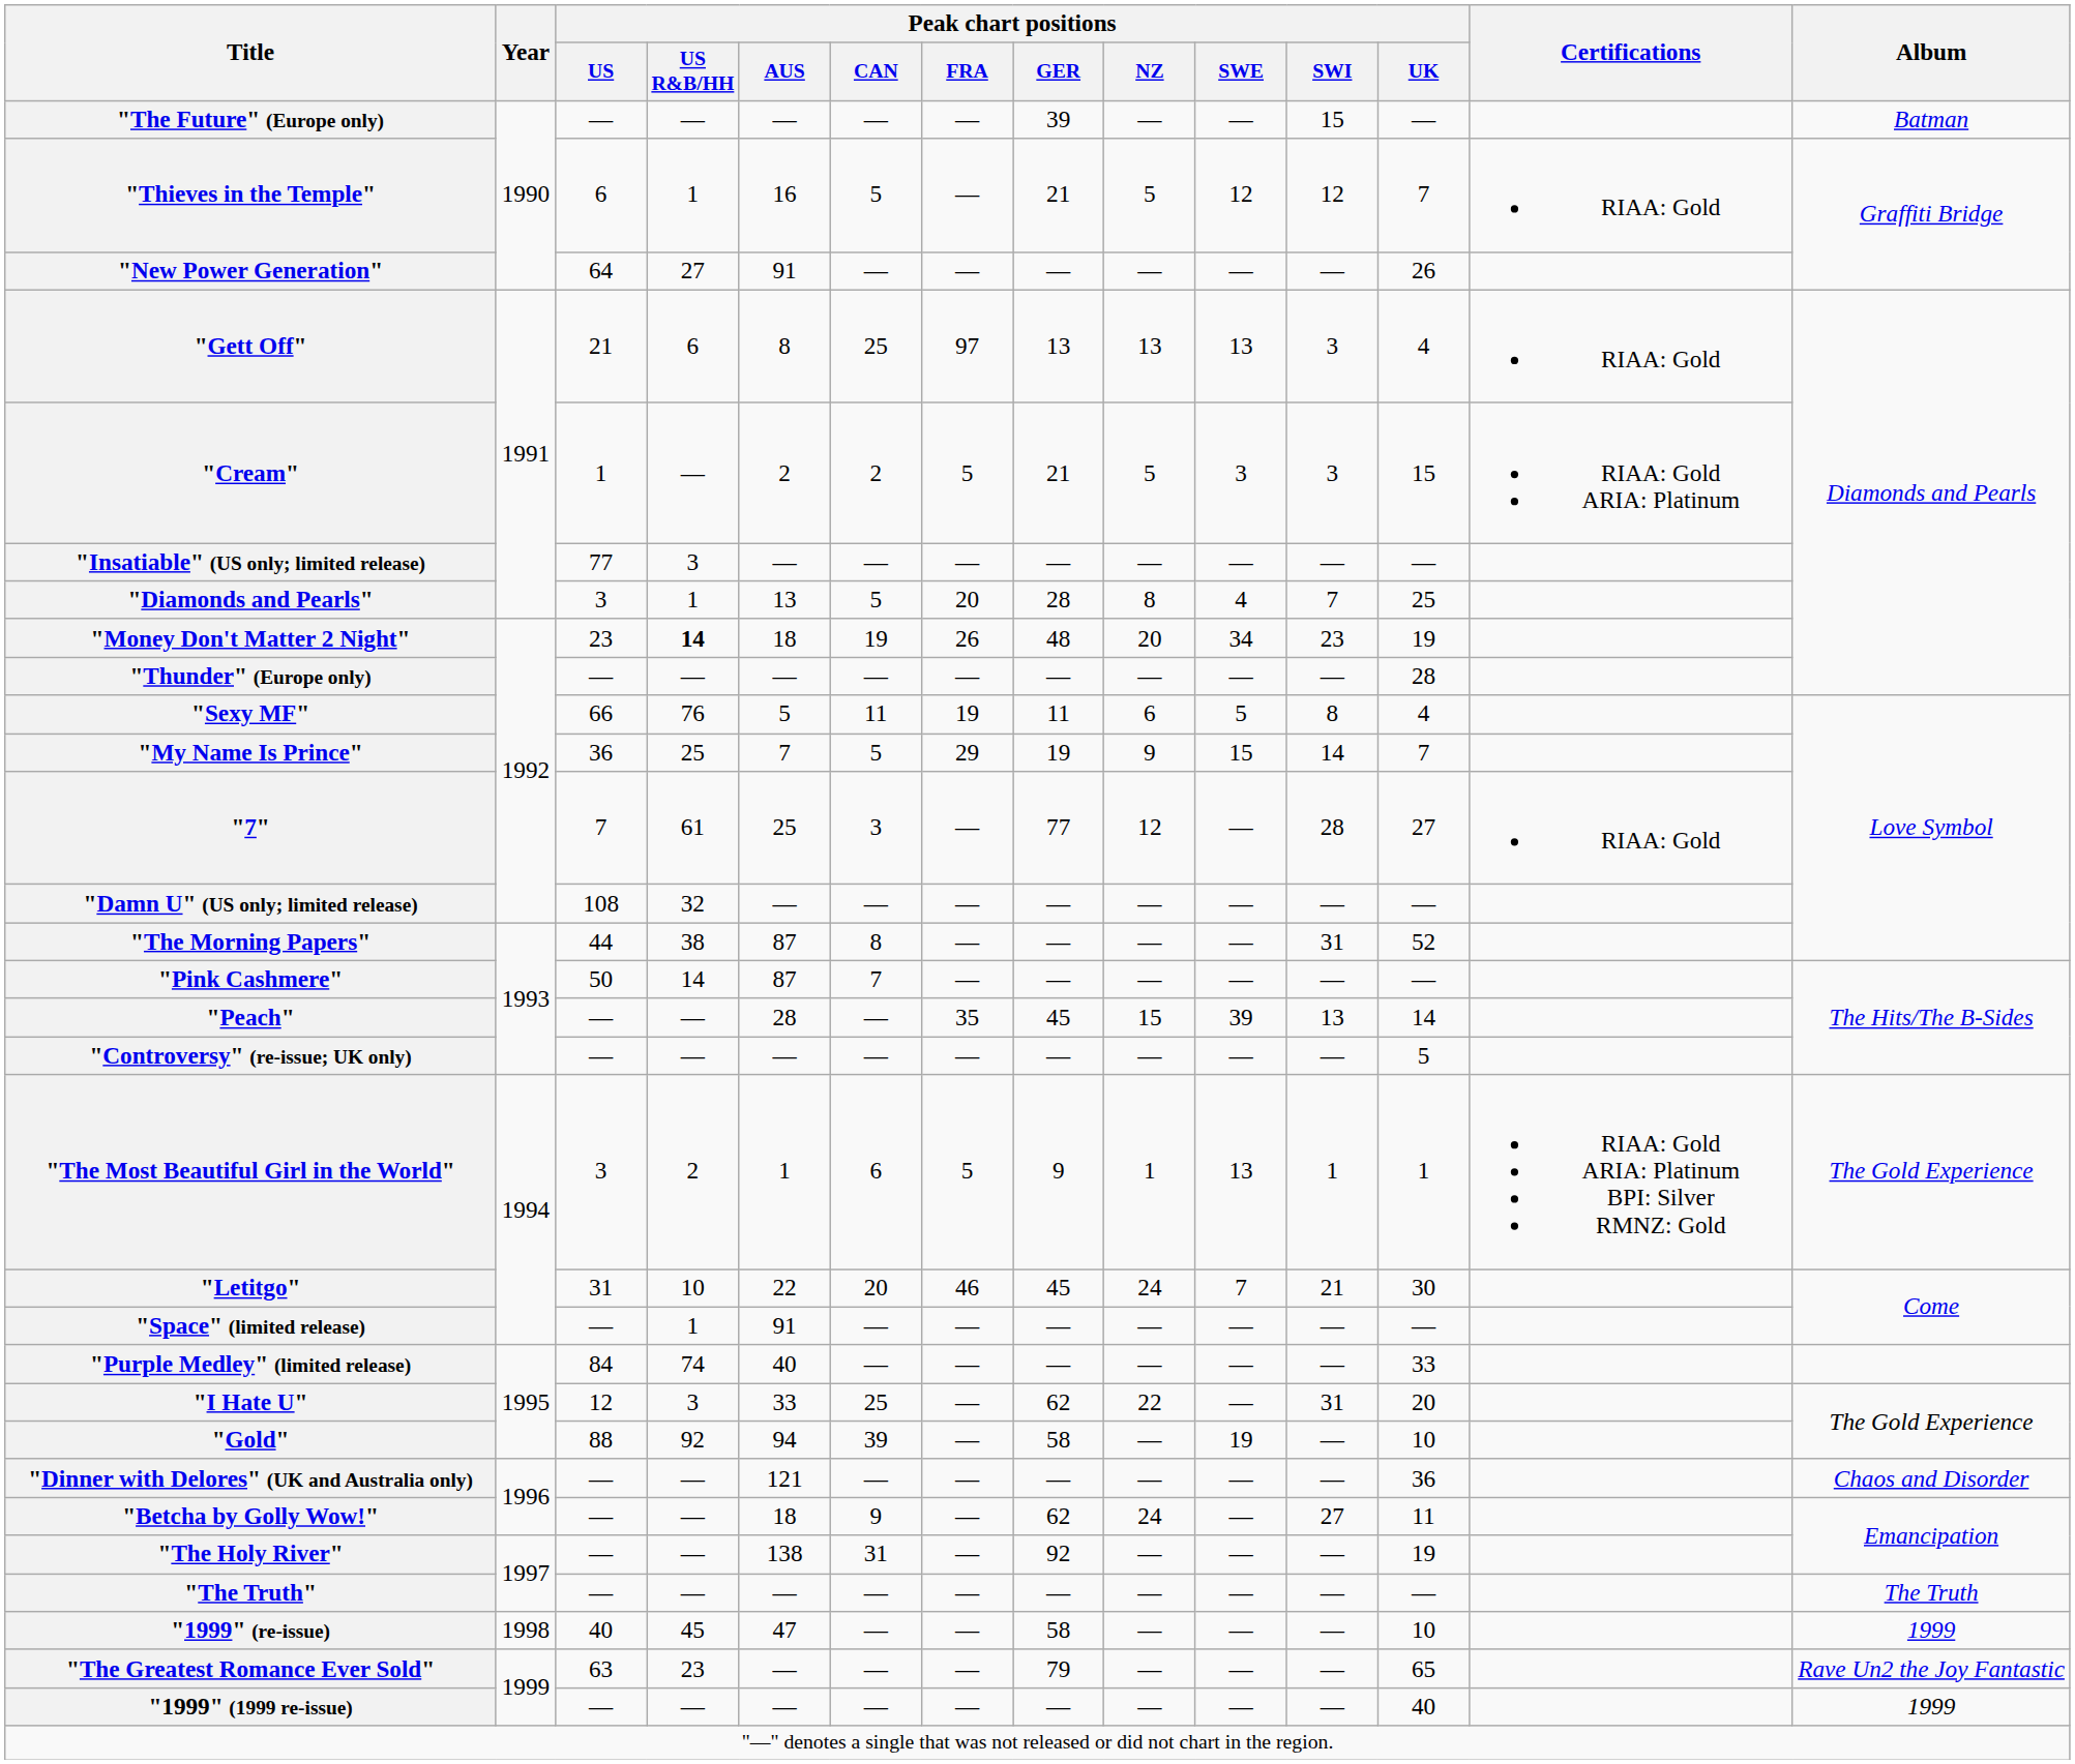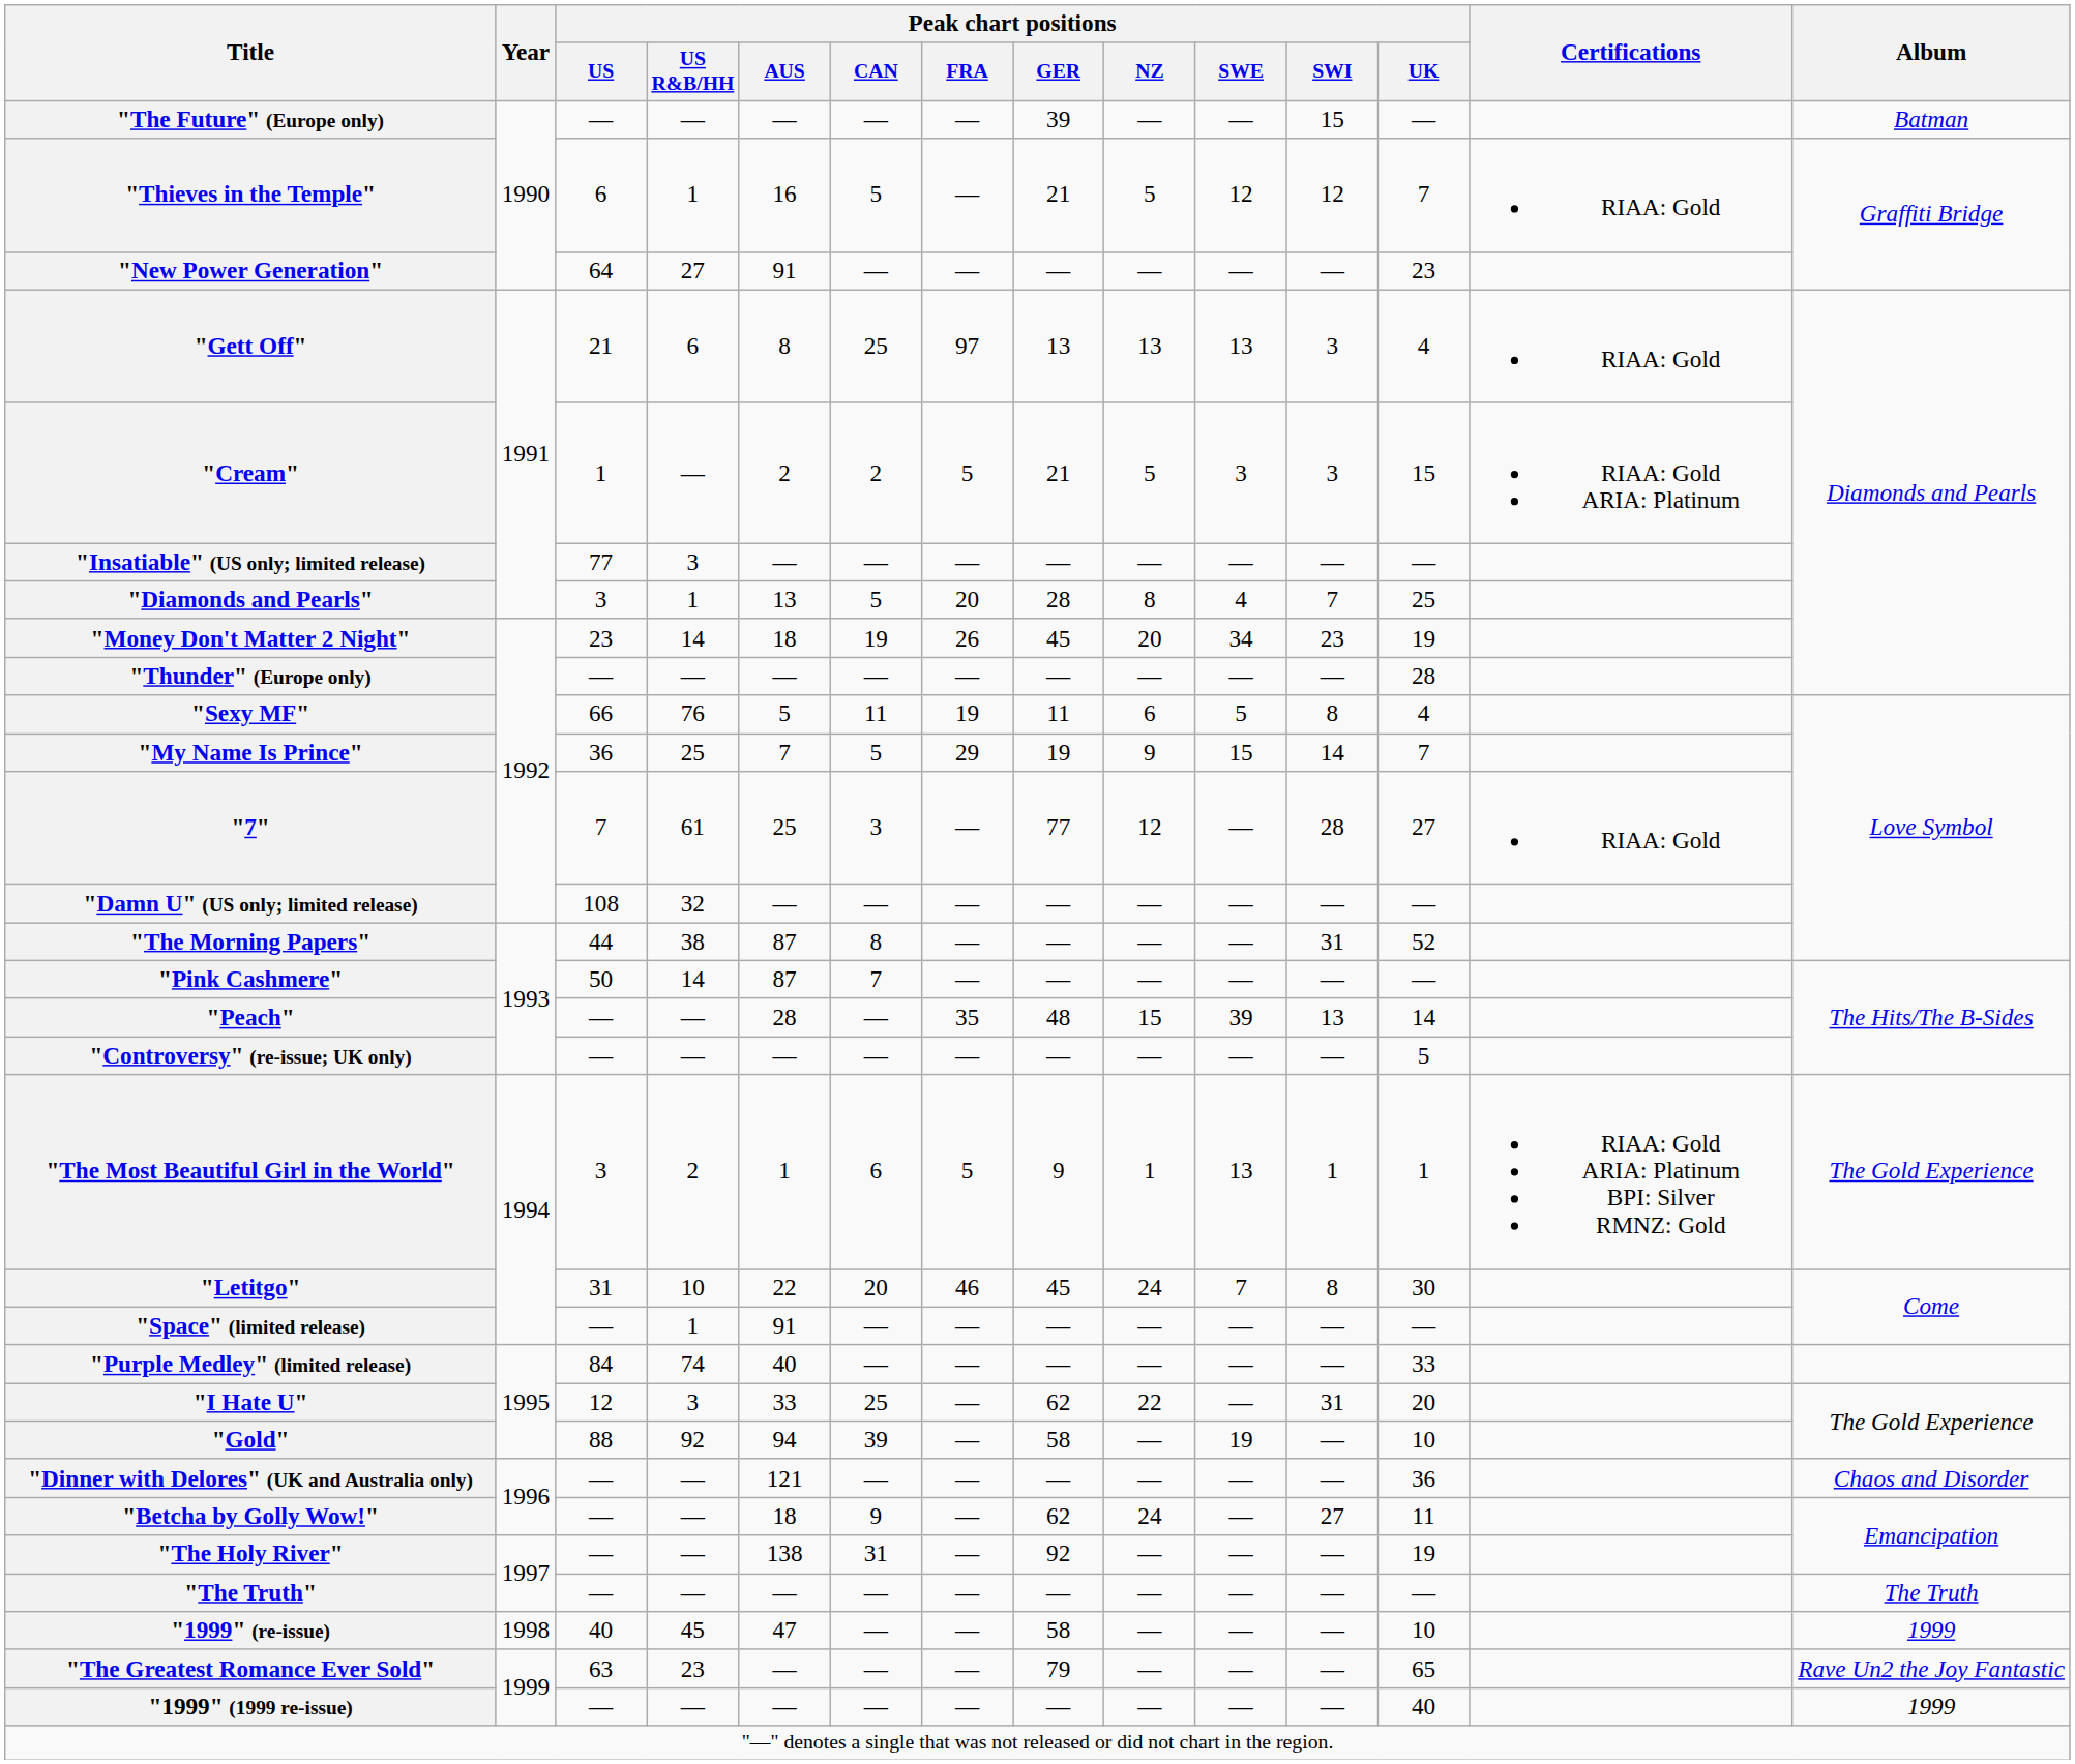"New Power Generation" | Peak chart positions / UK: 26 -> 23
"Money Don't Matter 2 Night" | Peak chart positions / US R&B/HH: bold -> normal
"Money Don't Matter 2 Night" | Peak chart positions / GER: 48 -> 45
"Peach" | Peak chart positions / GER: 45 -> 48
"Letitgo" | Peak chart positions / SWI: 21 -> 8
